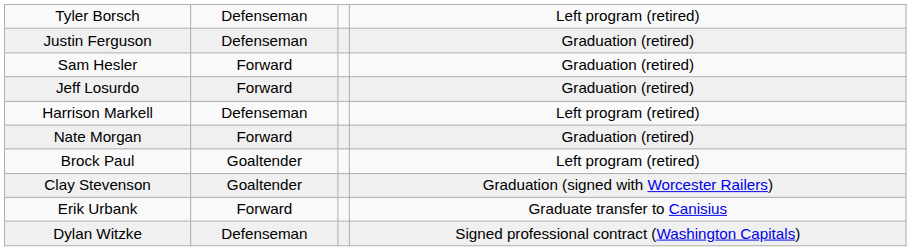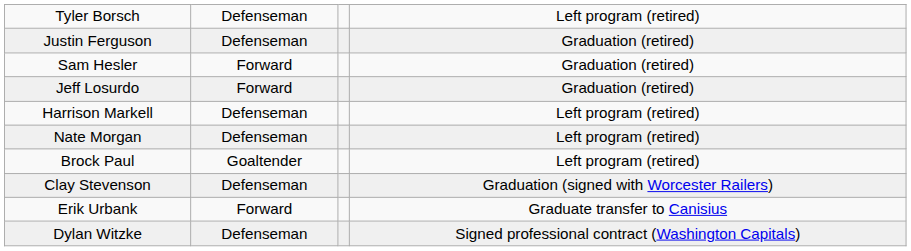Nate Morgan | column 2: Forward -> Defenseman
Nate Morgan | column 4: Graduation (retired) -> Left program (retired)
Clay Stevenson | column 2: Goaltender -> Defenseman
